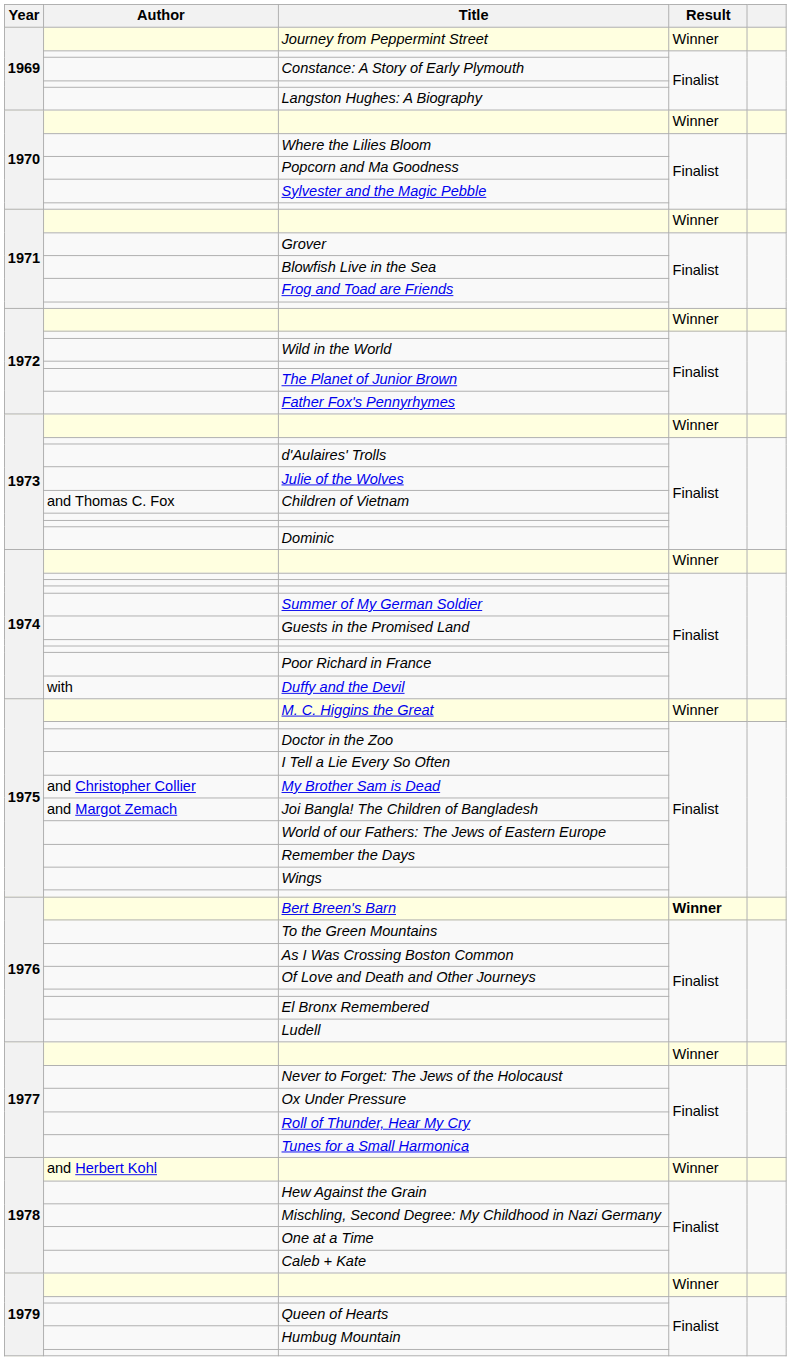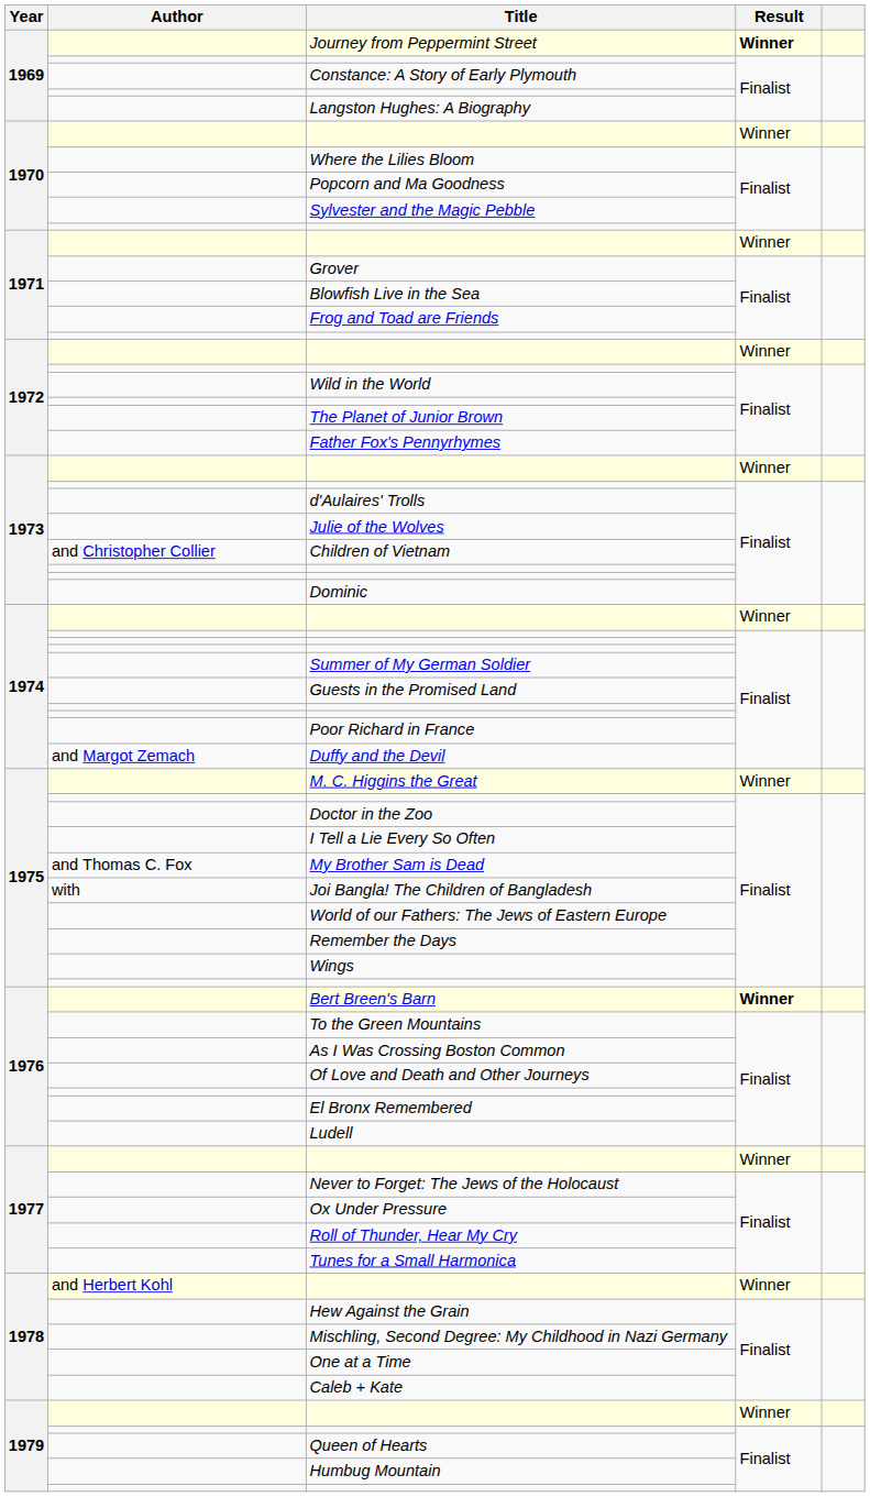Journey from Peppermint Street | Result: normal -> bold
Children of Vietnam | Author: and Thomas C. Fox -> and Christopher Collier
Duffy and the Devil | Author: with -> and Margot Zemach
My Brother Sam is Dead | Author: and Christopher Collier -> and Thomas C. Fox
Joi Bangla! The Children of Bangladesh | Author: and Margot Zemach -> with
